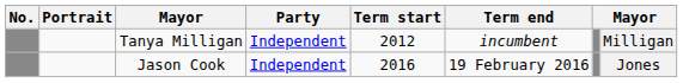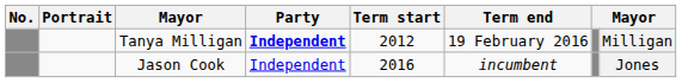Tanya Milligan | Party: normal -> bold
Tanya Milligan | Term end: incumbent -> 19 February 2016
Jason Cook | Term end: 19 February 2016 -> incumbent
